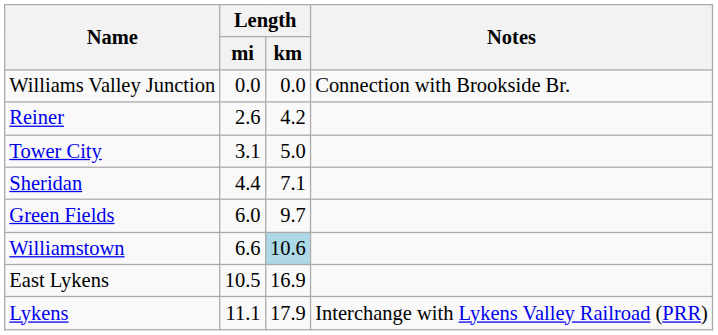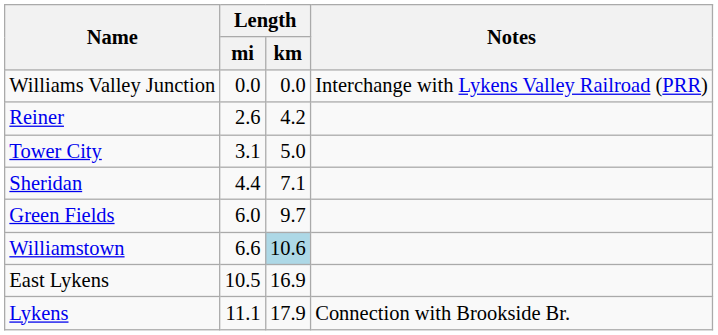Williams Valley Junction | Notes: Connection with Brookside Br. -> Interchange with Lykens Valley Railroad (PRR)
Lykens | Notes: Interchange with Lykens Valley Railroad (PRR) -> Connection with Brookside Br.
